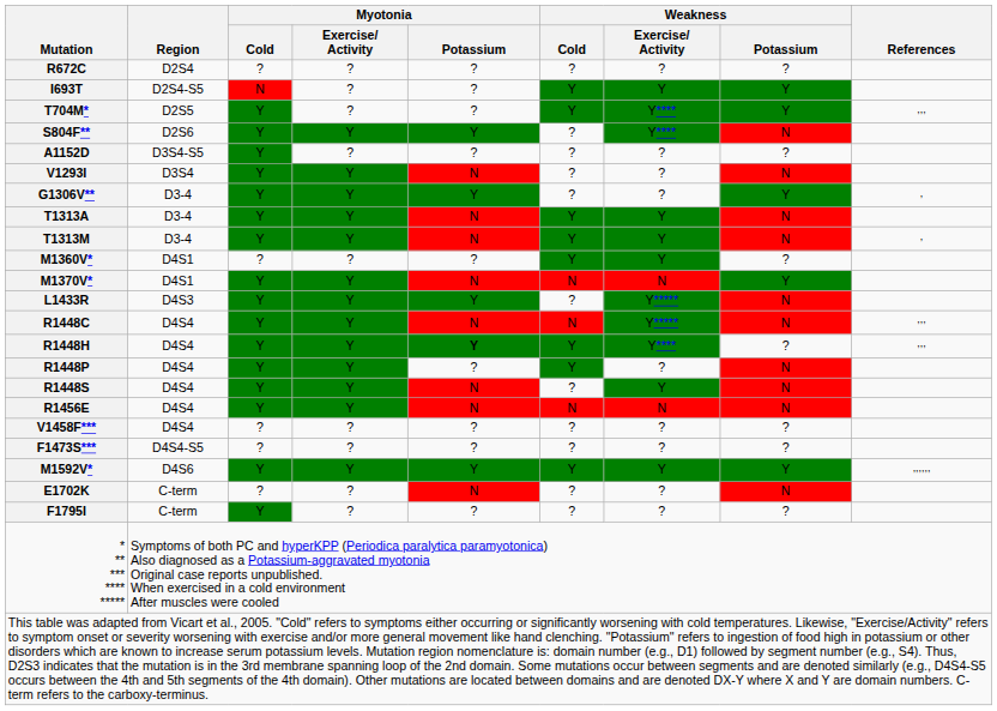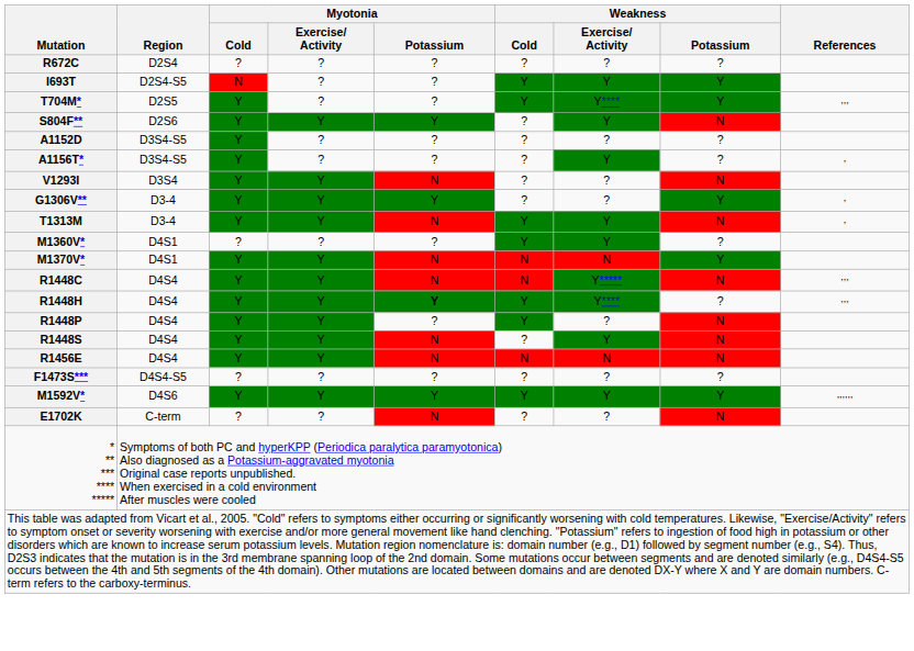S804F** | Weakness / Exercise/ Activity: Y**** -> Y
+ row: A1156T* | D3S4-S5 | Y | ? | ? | ? | Y | ? | ,
- row: T1313A | D3-4 | Y | Y | N | Y | Y | N
- row: L1433R | D4S3 | Y | Y | Y | ? | Y***** | N
- row: V1458F*** | D4S4 | ? | ? | ? | ? | ? | ?
- row: F1795I | C-term | Y | ? | ? | ? | ? | ?
